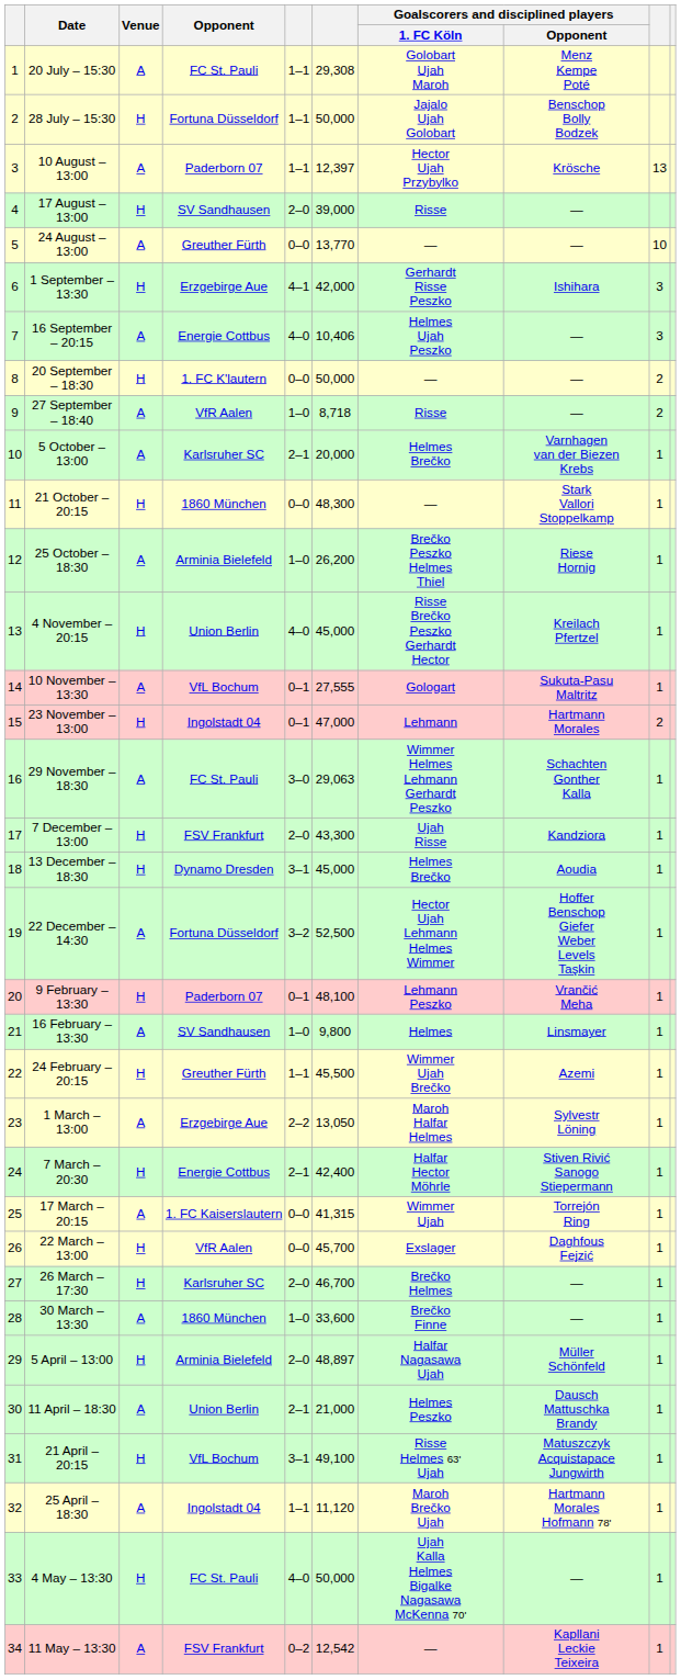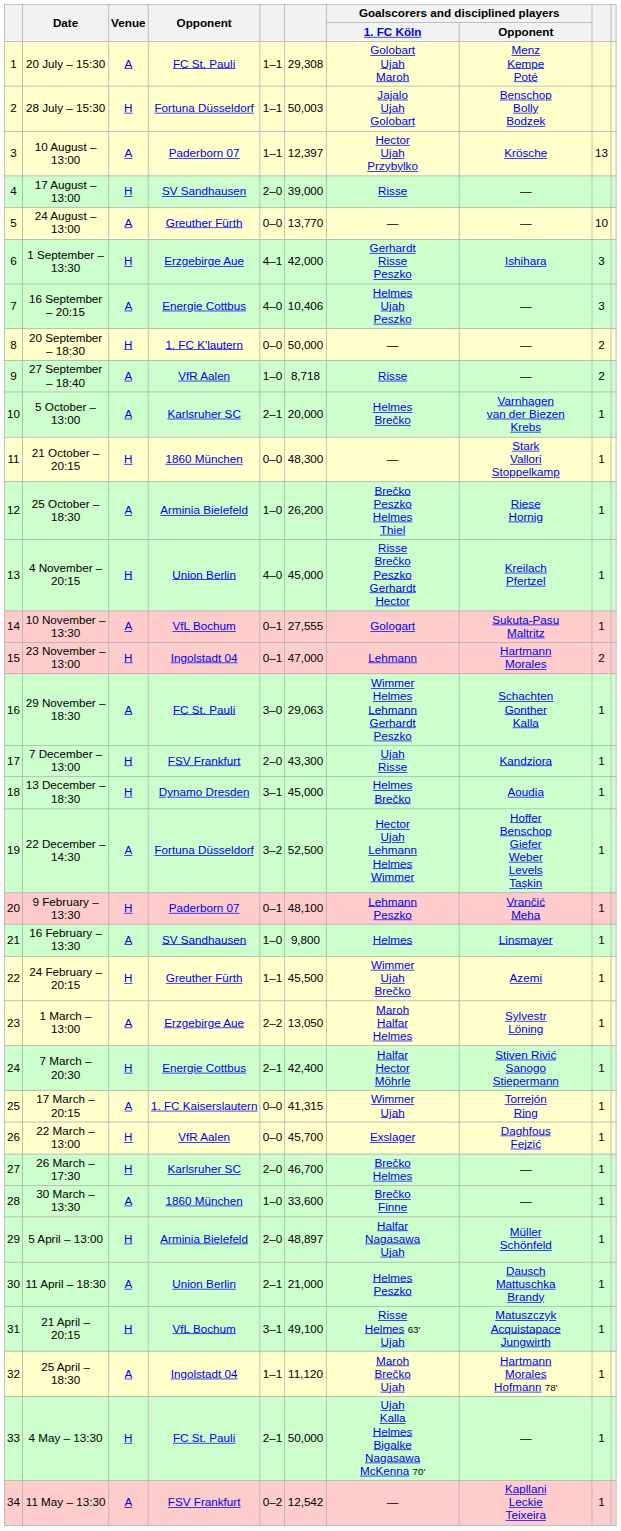28 July – 15:30 | column 6: 50,000 -> 50,003
4 May – 13:30 | column 5: 4–0 -> 2–1
